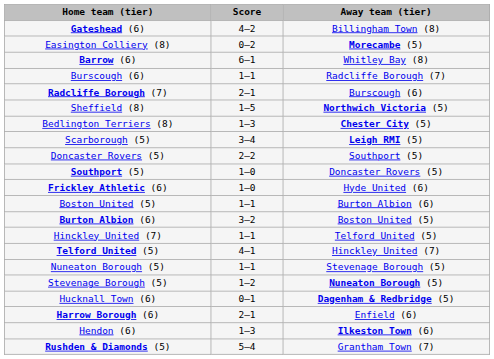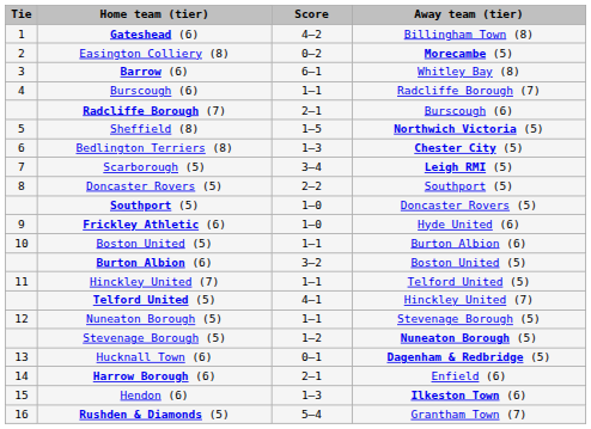+ column: Tie | 1 | 2 | 3 | 4 | 5 | 6 | 7 | 8 | 9 | 10 | 11 | 12 | 13 | 14 | 15 | 16
